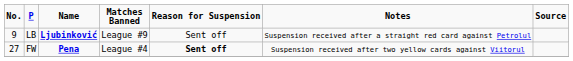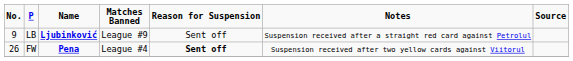FW | No.: 27 -> 26
